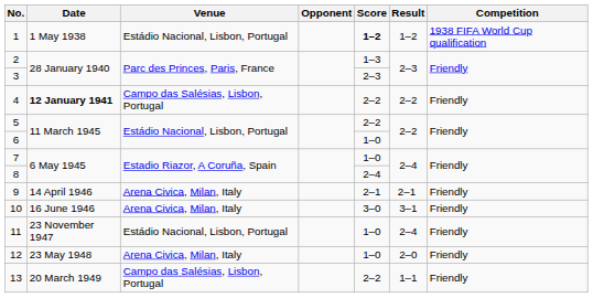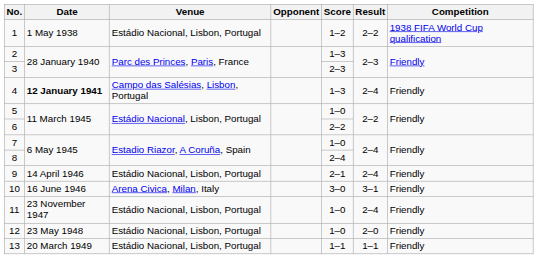1 | Score: bold -> normal
1 | Result: 1–2 -> 2–2
4 | Score: 2–2 -> 1–3
4 | Result: 2–2 -> 2–4
5 | Score: 2–2 -> 1–0
6 | Score: 1–0 -> 2–2
9 | Venue: Arena Civica, Milan, Italy -> Estádio Nacional, Lisbon, Portugal
9 | Result: 2–1 -> 2–4
12 | Venue: Arena Civica, Milan, Italy -> Estádio Nacional, Lisbon, Portugal
13 | Venue: Campo das Salésias, Lisbon, Portugal -> Estádio Nacional, Lisbon, Portugal
13 | Score: 2–2 -> 1–1
